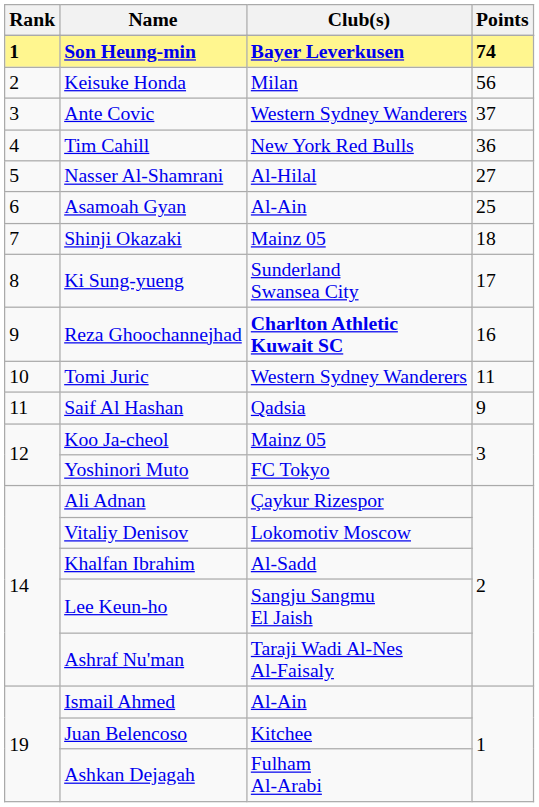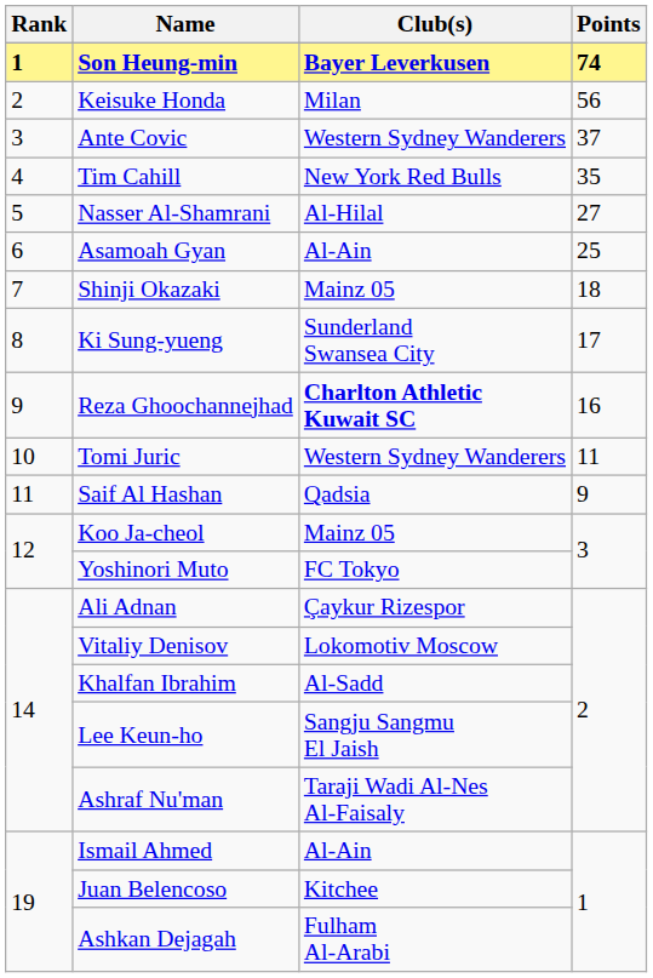Tim Cahill | Points: 36 -> 35
